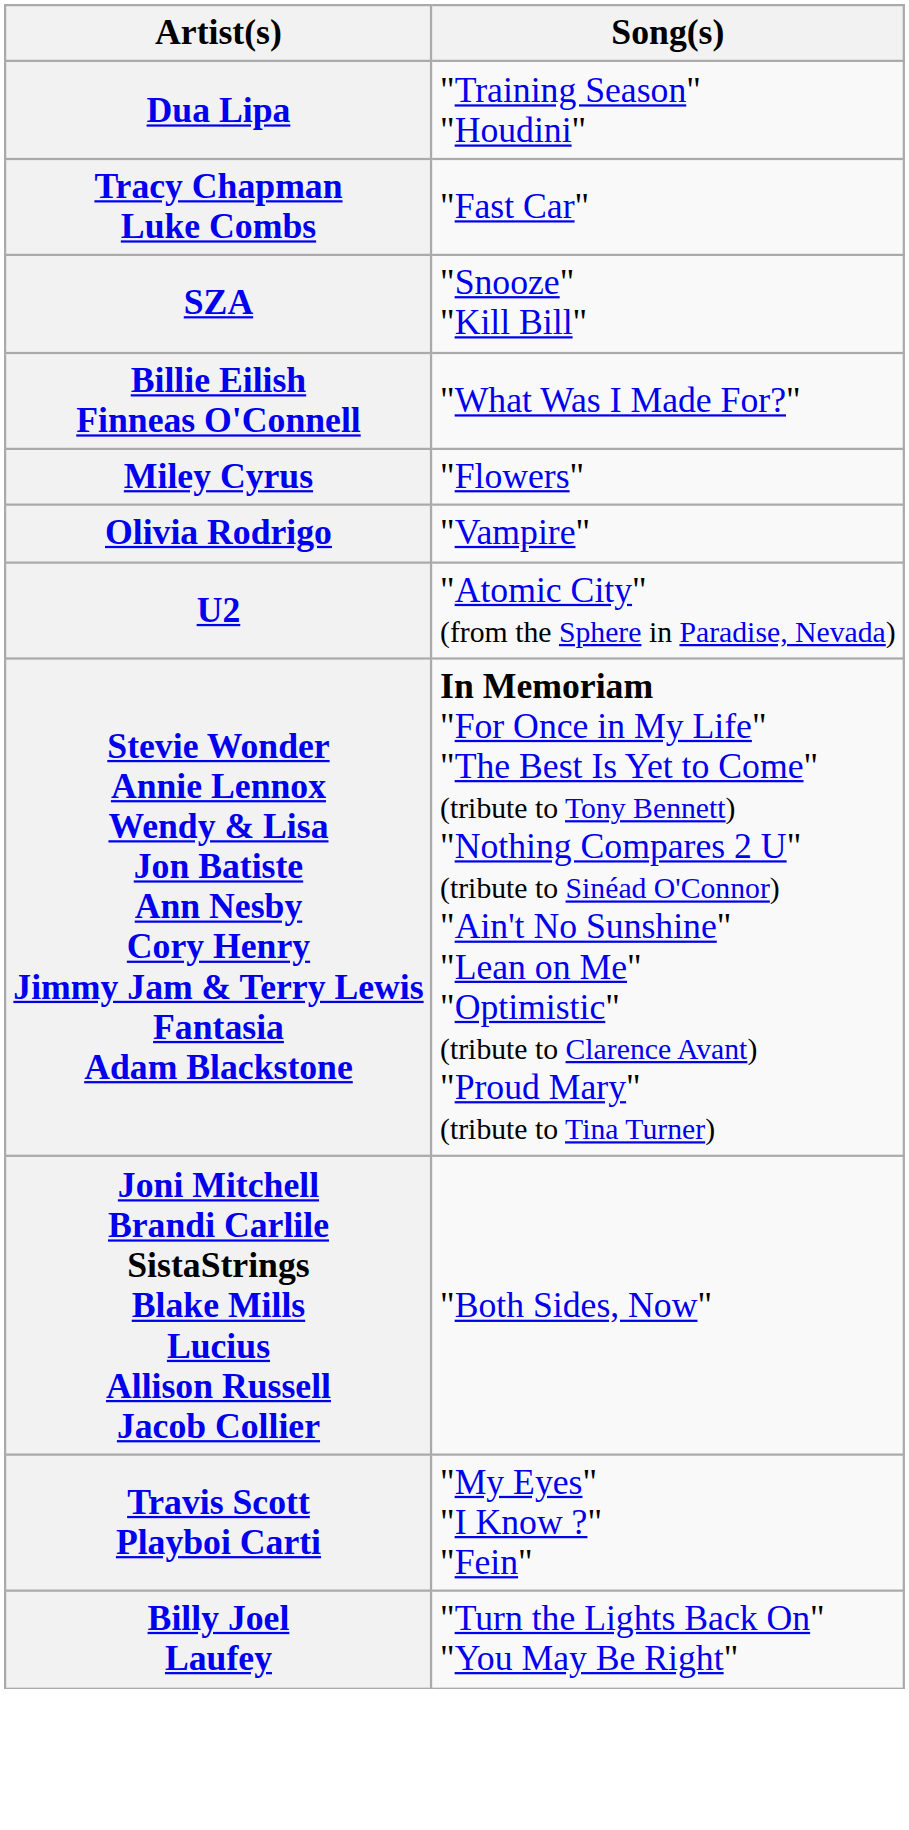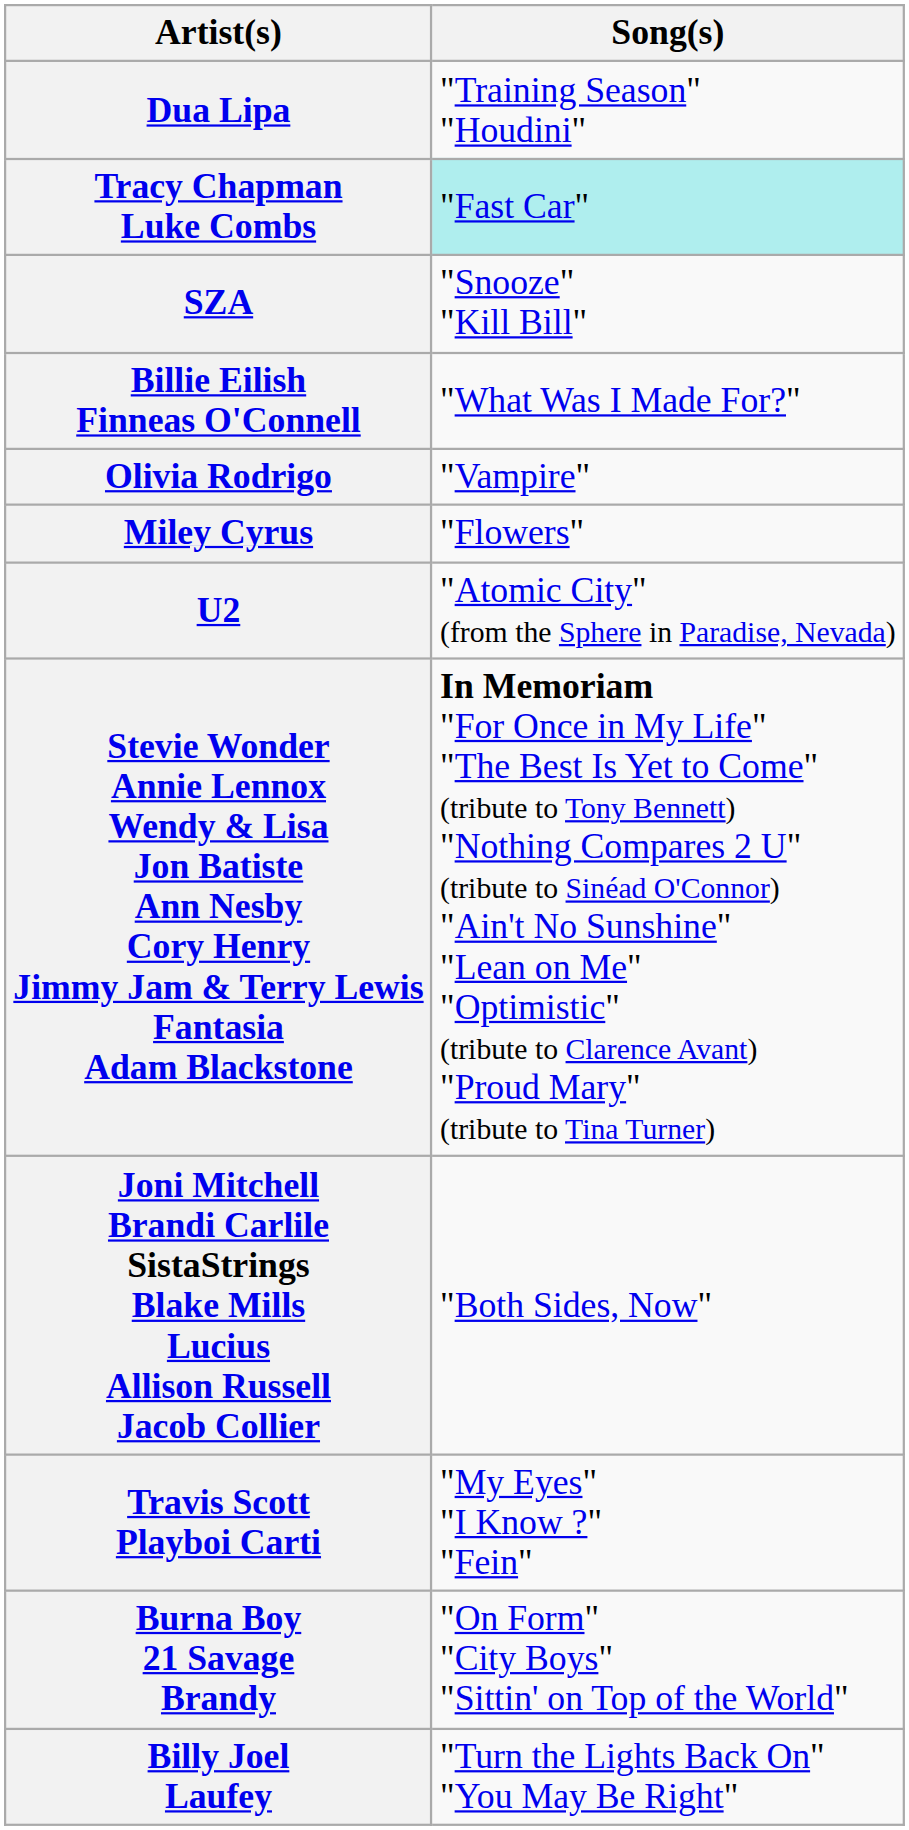Tracy Chapman Luke Combs | Song(s): no background -> paleturquoise background
rows swapped: Miley Cyrus <-> Olivia Rodrigo
+ row: Burna Boy 21 Savage Brandy | "On Form" "City Boys" "Sittin' on Top of the World"
